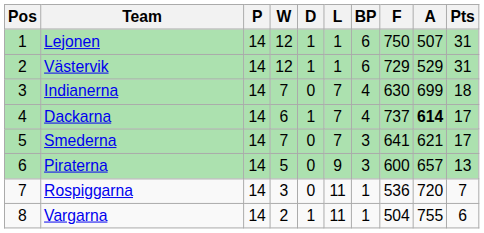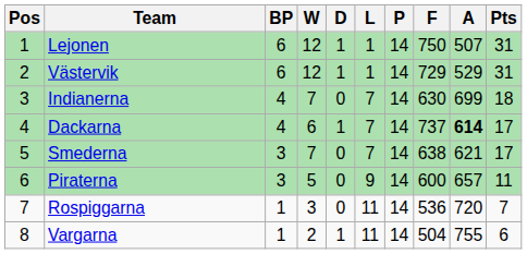columns swapped: P <-> BP
Smederna | F: 641 -> 638
Piraterna | Pts: 13 -> 11
